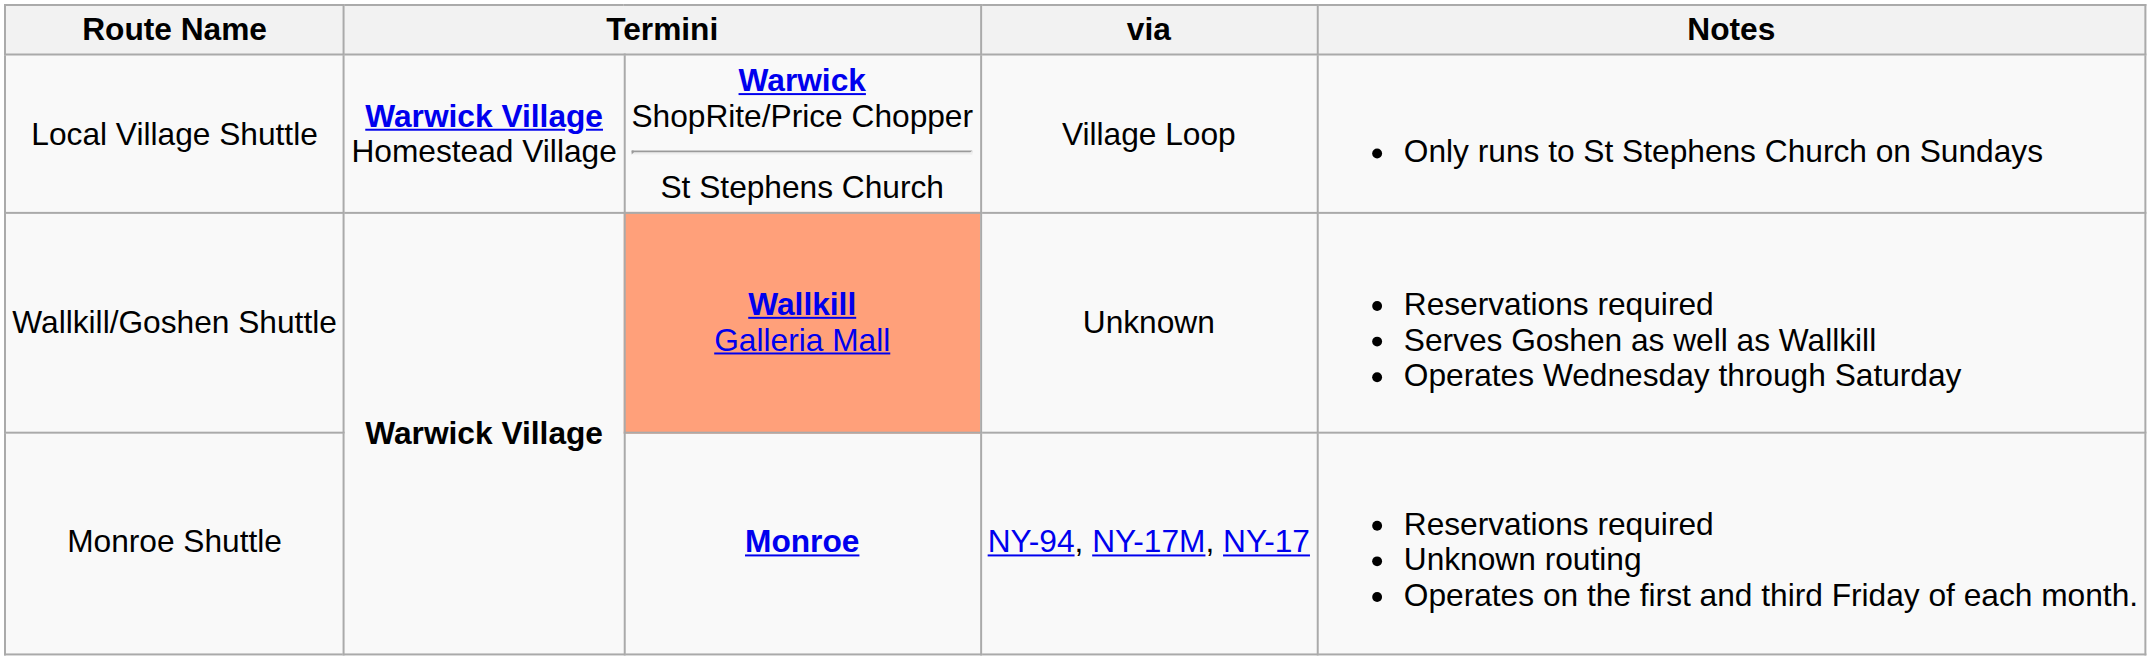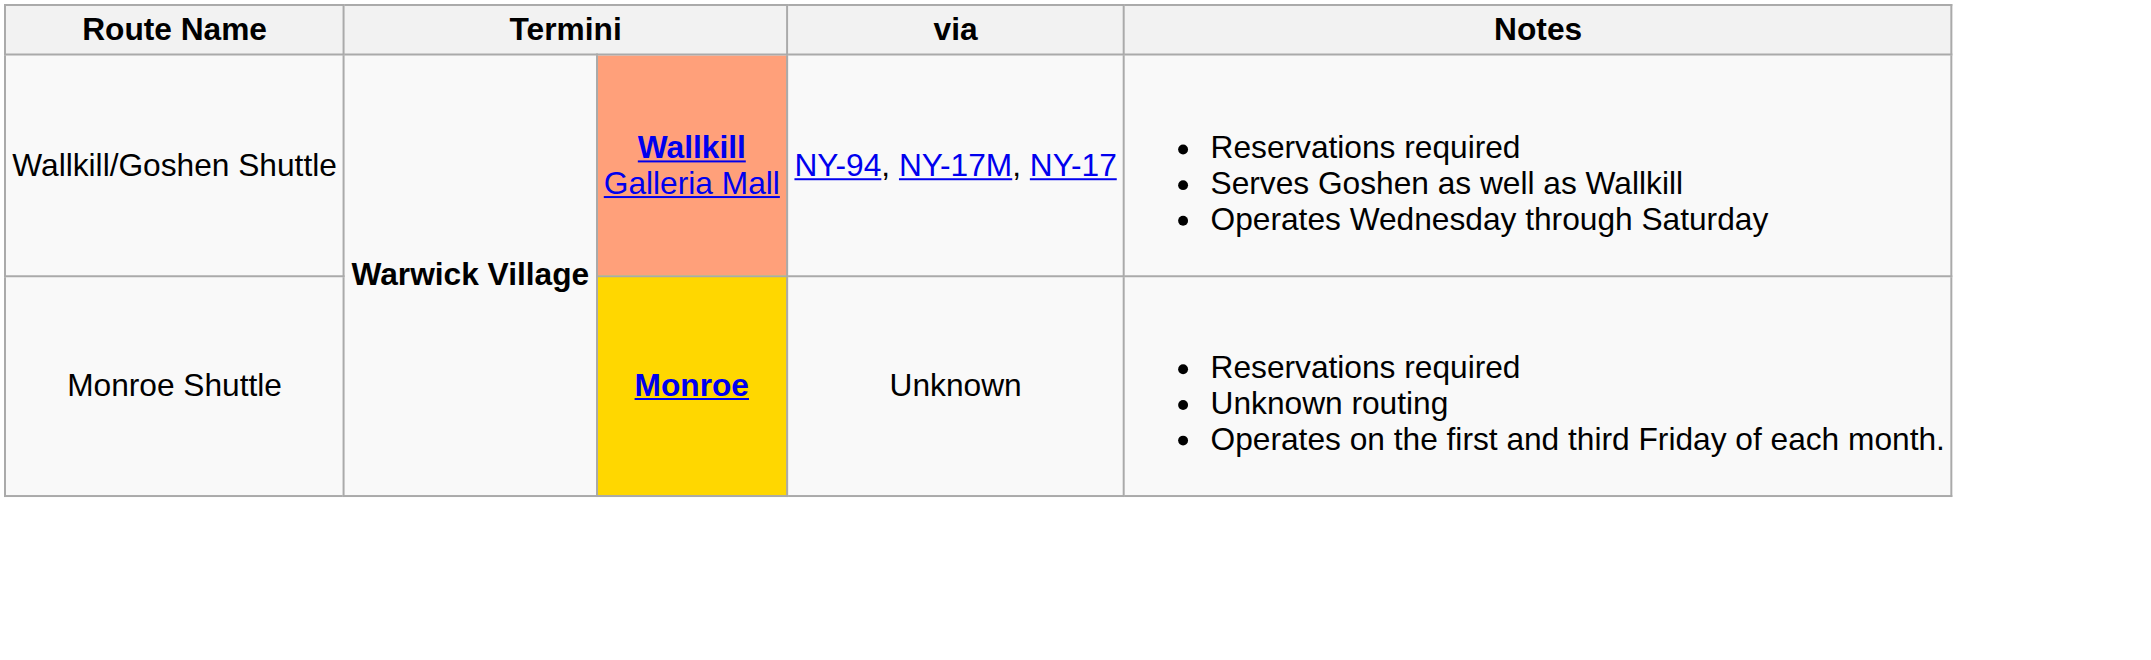- row: Local Village Shuttle | Warwick Village Homestead Village | Warwick ShopRite/Price Chopper St Stephens Church | Village Loop | Only runs to St Stephens Church on Sundays
Wallkill/Goshen Shuttle | via: Unknown -> NY-94, NY-17M, NY-17
Monroe Shuttle | column 3: no background -> gold background
Monroe Shuttle | via: NY-94, NY-17M, NY-17 -> Unknown
